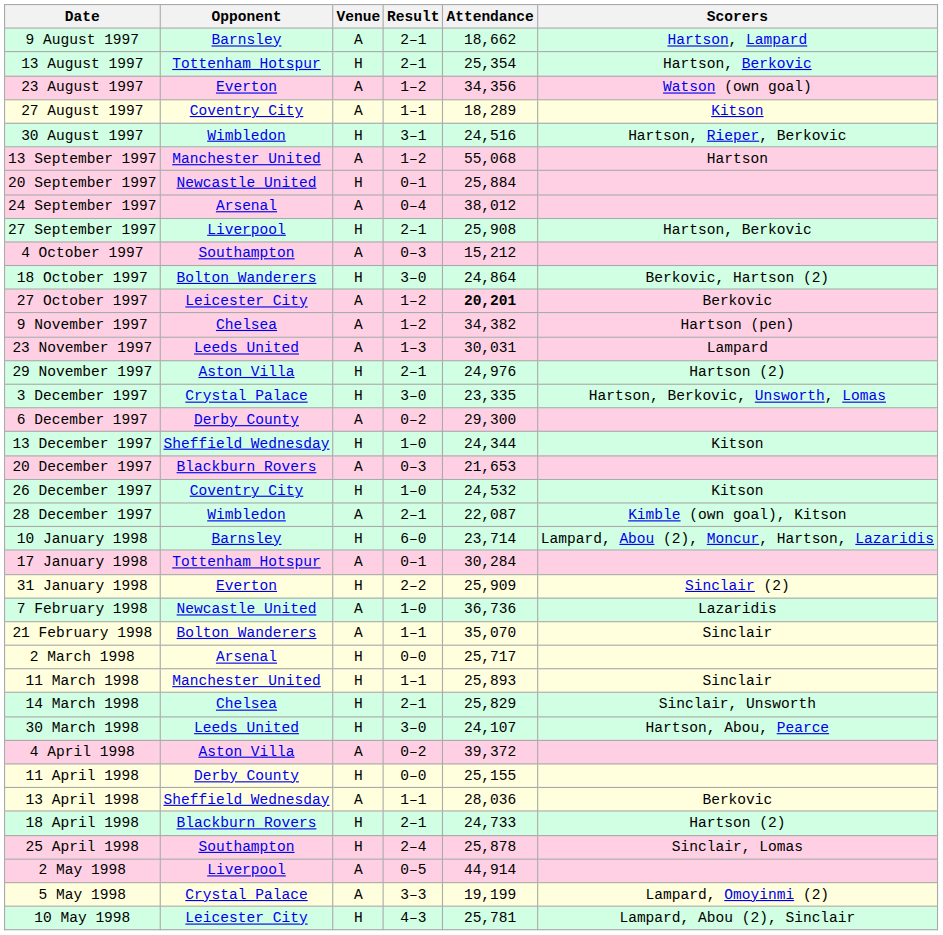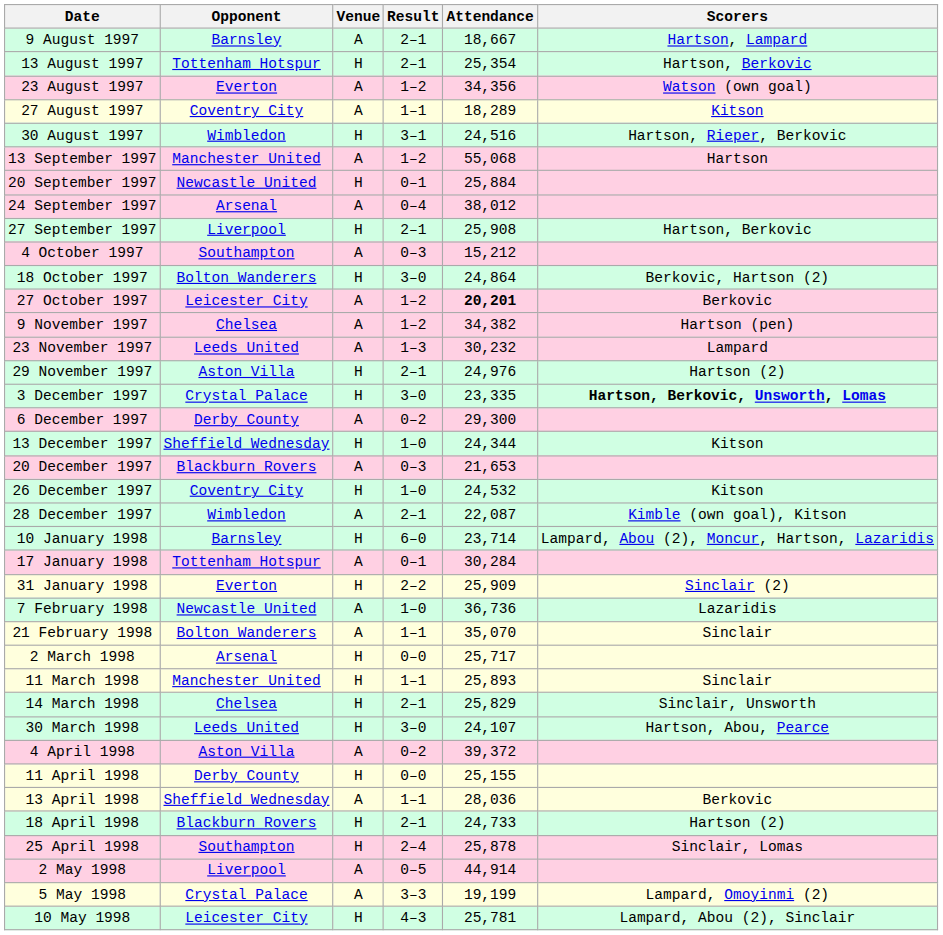9 August 1997 | Attendance: 18,662 -> 18,667
23 November 1997 | Attendance: 30,031 -> 30,232
3 December 1997 | Scorers: normal -> bold
